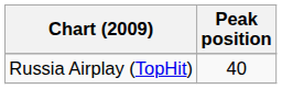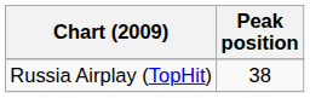Russia Airplay (TopHit) | Peak position: 40 -> 38
